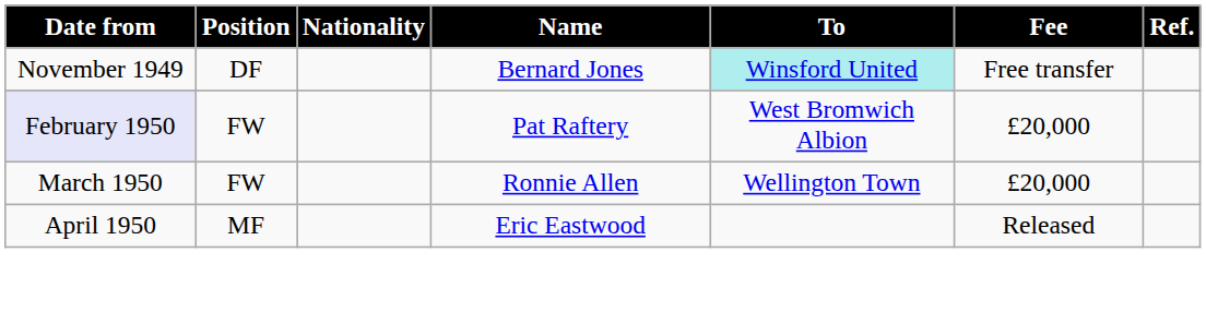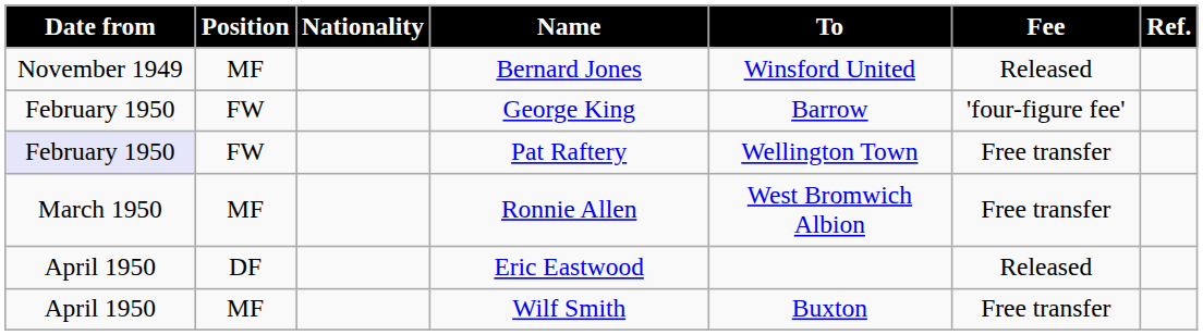Bernard Jones | Position: DF -> MF
Bernard Jones | To: paleturquoise background -> no background
Bernard Jones | Fee: Free transfer -> Released
+ row: February 1950 | FW | George King | Barrow | 'four-figure fee'
Pat Raftery | To: West Bromwich Albion -> Wellington Town
Pat Raftery | Fee: £20,000 -> Free transfer
Ronnie Allen | Position: FW -> MF
Ronnie Allen | To: Wellington Town -> West Bromwich Albion
Ronnie Allen | Fee: £20,000 -> Free transfer
Eric Eastwood | Position: MF -> DF
+ row: April 1950 | MF | Wilf Smith | Buxton | Free transfer
